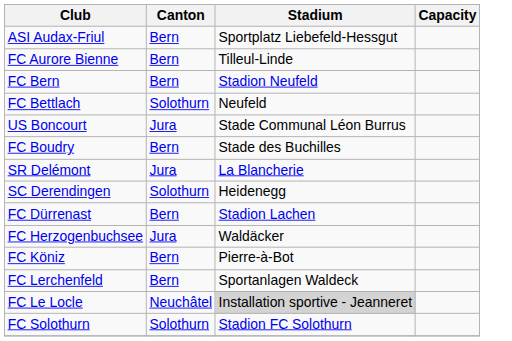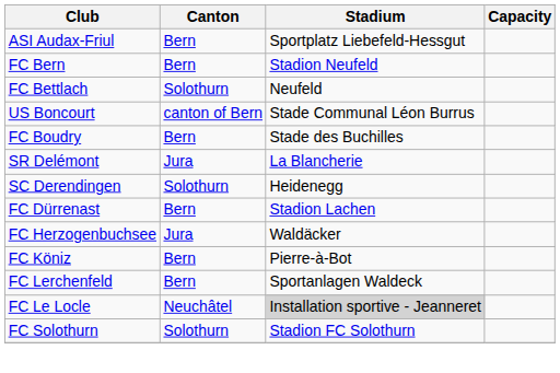- row: FC Aurore Bienne | Bern | Tilleul-Linde
US Boncourt | Canton: Jura -> canton of Bern
